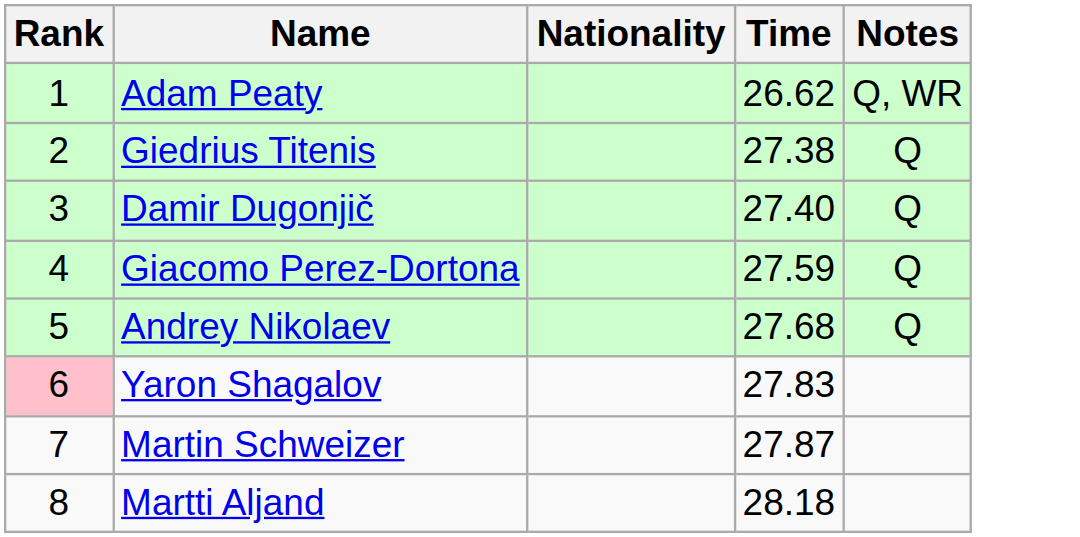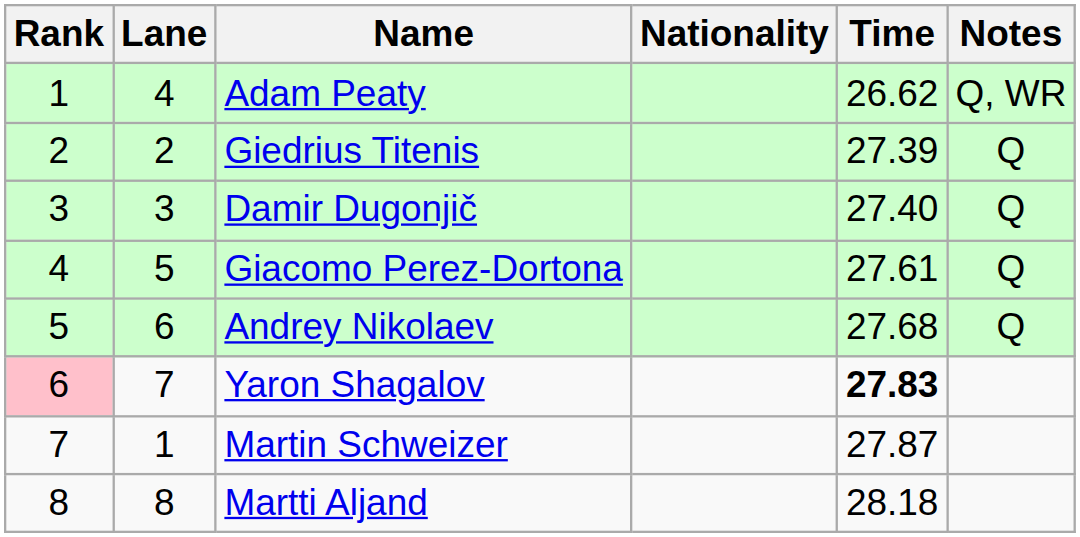+ column: Lane | 4 | 2 | 3 | 5 | 6 | 7 | 1 | 8
Giedrius Titenis | Time: 27.38 -> 27.39
Giacomo Perez-Dortona | Time: 27.59 -> 27.61
Yaron Shagalov | Time: normal -> bold
